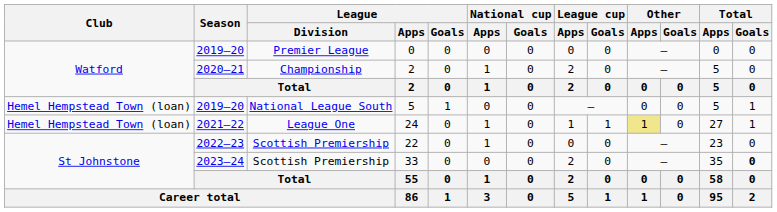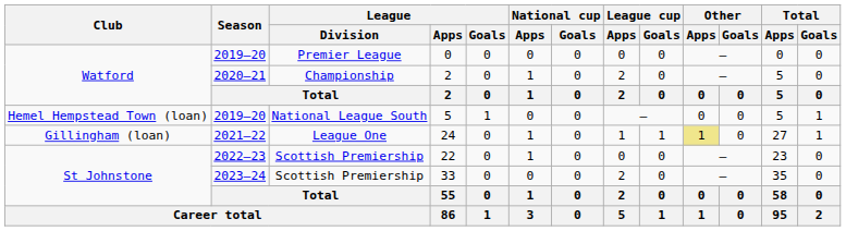24 | Club: Hemel Hempstead Town (loan) -> Gillingham (loan)
33 | Total / Goals: bold -> normal
